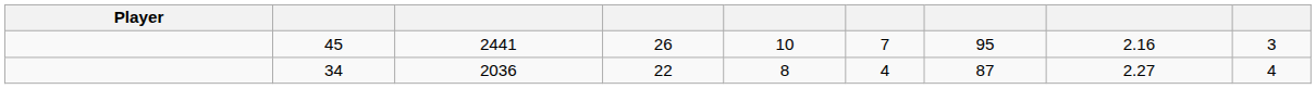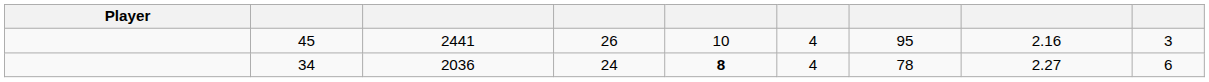45 | column 6: 7 -> 4
34 | column 4: 22 -> 24
34 | column 5: normal -> bold
34 | column 7: 87 -> 78
34 | column 9: 4 -> 6
